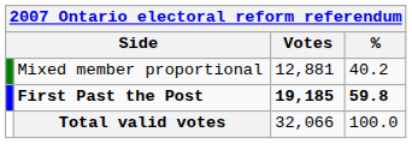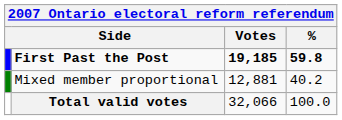rows swapped: First Past the Post <-> Mixed member proportional
